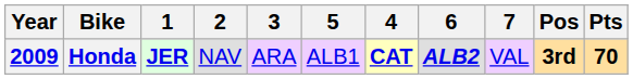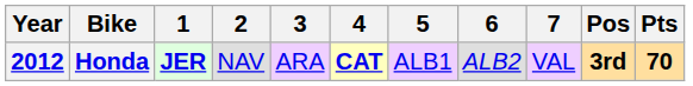columns swapped: 4 <-> 5
Honda | Year: 2009 -> 2012
Honda | 6: bold -> normal
